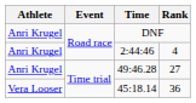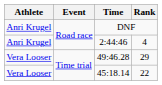49:46.28 | Athlete: Anri Krugel -> Vera Looser
49:46.28 | Rank: 27 -> 29
45:18.14 | Rank: 36 -> 22
